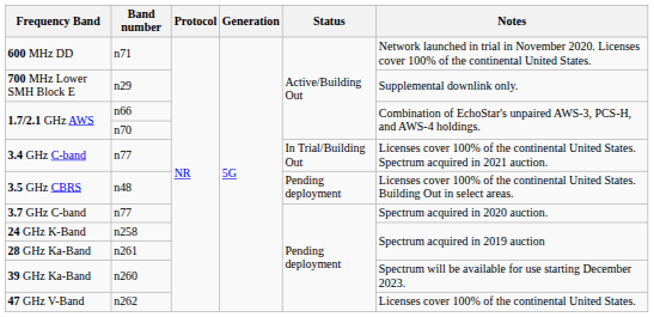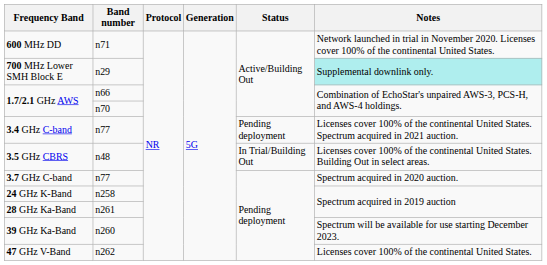700 MHz Lower SMH Block E | Notes: no background -> paleturquoise background
3.4 GHz C-band | Status: In Trial/Building Out -> Pending deployment
3.5 GHz CBRS | Status: Pending deployment -> In Trial/Building Out
